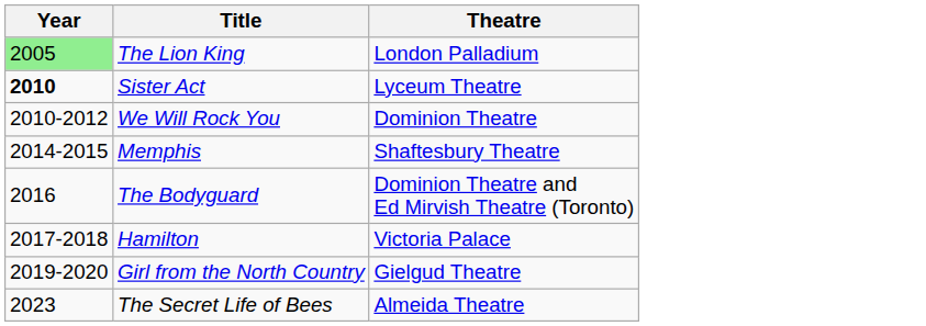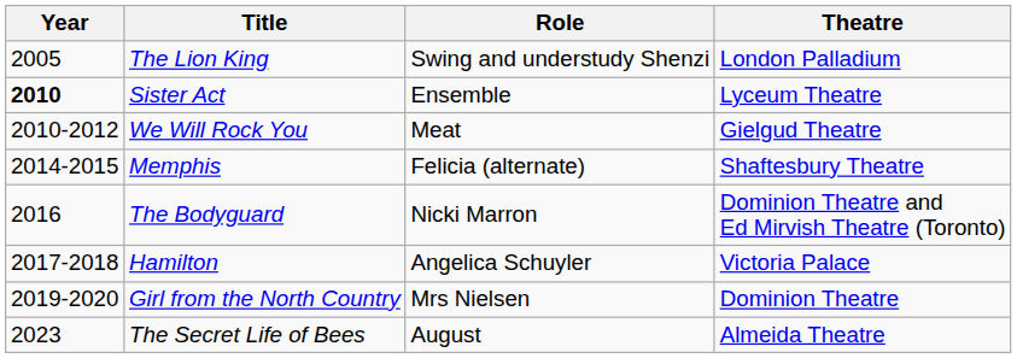+ column: Role | Swing and understudy Shenzi | Ensemble | Meat | Felicia (alternate) | Nicki Marron | Angelica Schuyler | Mrs Nielsen | August
The Lion King | Year: lightgreen background -> no background
We Will Rock You | Theatre: Dominion Theatre -> Gielgud Theatre
Girl from the North Country | Theatre: Gielgud Theatre -> Dominion Theatre
